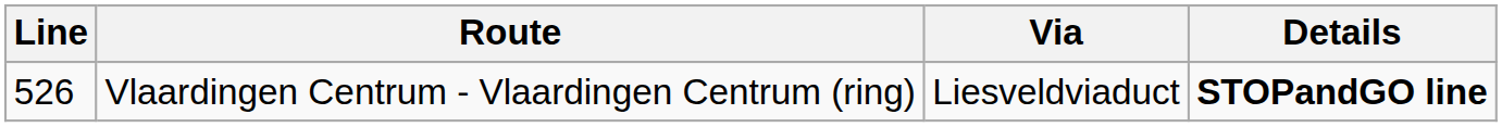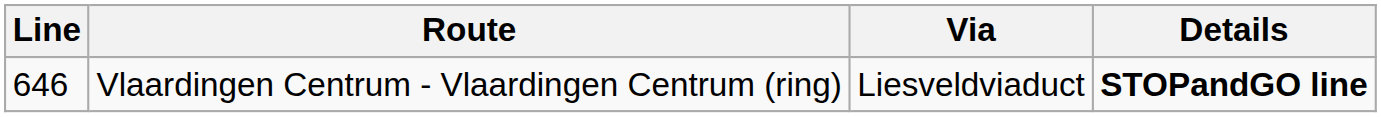Vlaardingen Centrum - Vlaardingen Centrum (ring) | Line: 526 -> 646
